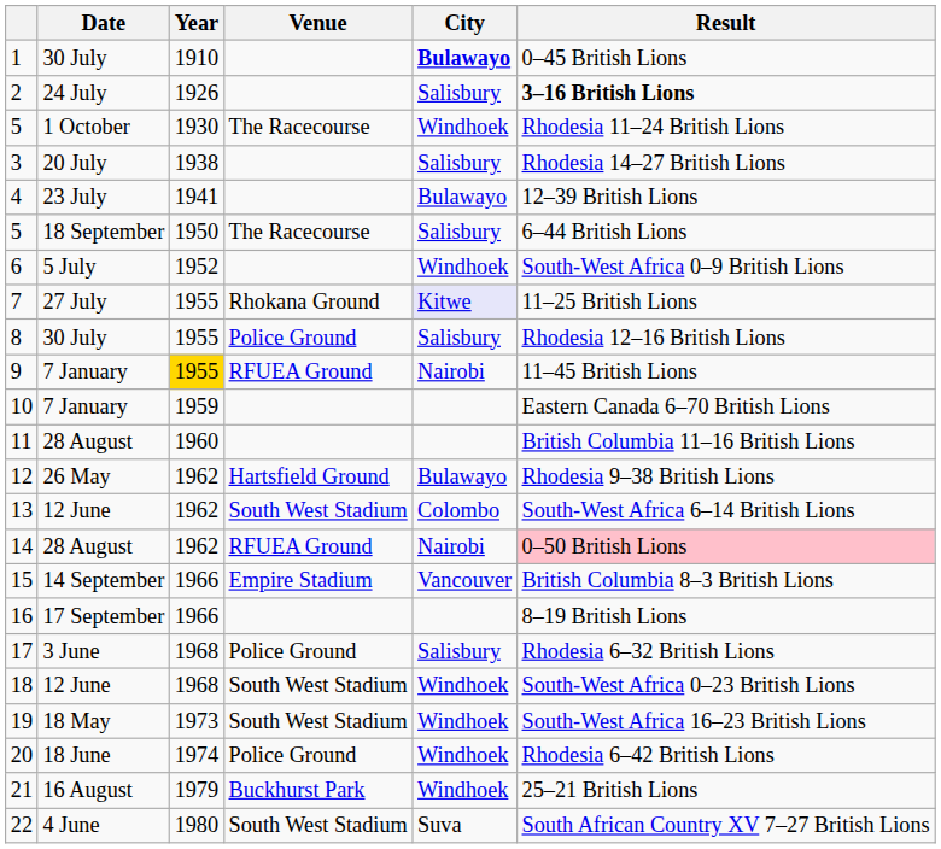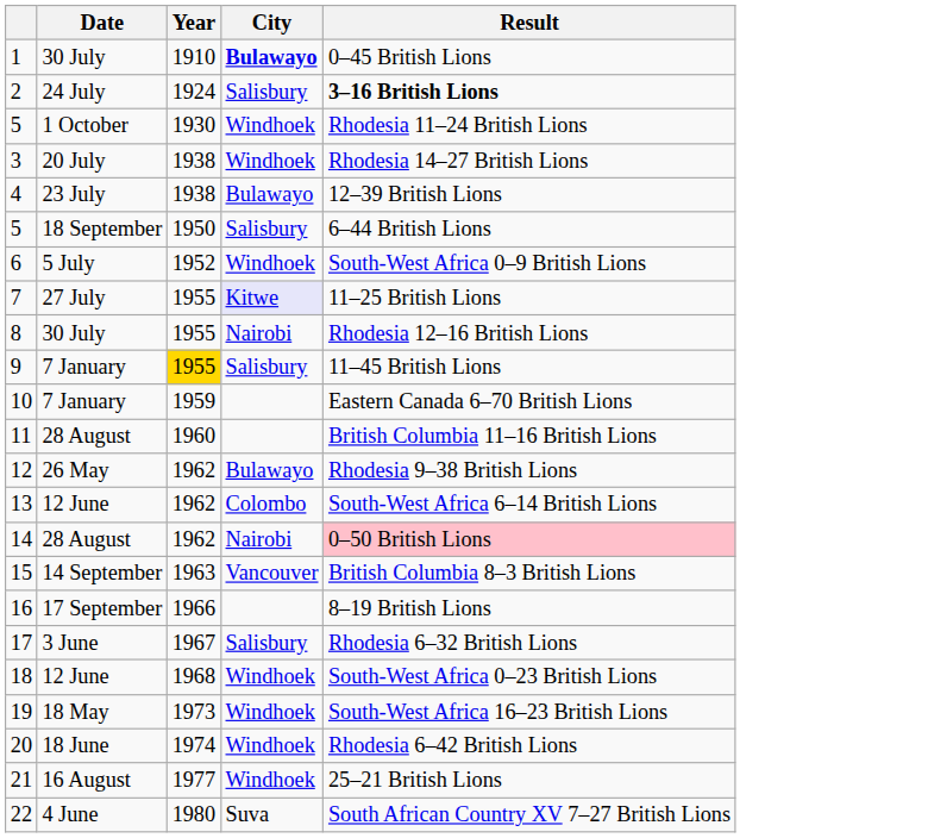- column: Venue | The Racecourse | The Racecourse | Rhokana Ground | Police Ground | RFUEA Ground | Hartsfield Ground | South West Stadium | RFUEA Ground | Empire Stadium | Police Ground | South West Stadium | South West Stadium | Police Ground | Buckhurst Park | South West Stadium
2 | Year: 1926 -> 1924
3 | City: Salisbury -> Windhoek
4 | Year: 1941 -> 1938
8 | City: Salisbury -> Nairobi
9 | City: Nairobi -> Salisbury
15 | Year: 1966 -> 1963
17 | Year: 1968 -> 1967
21 | Year: 1979 -> 1977
